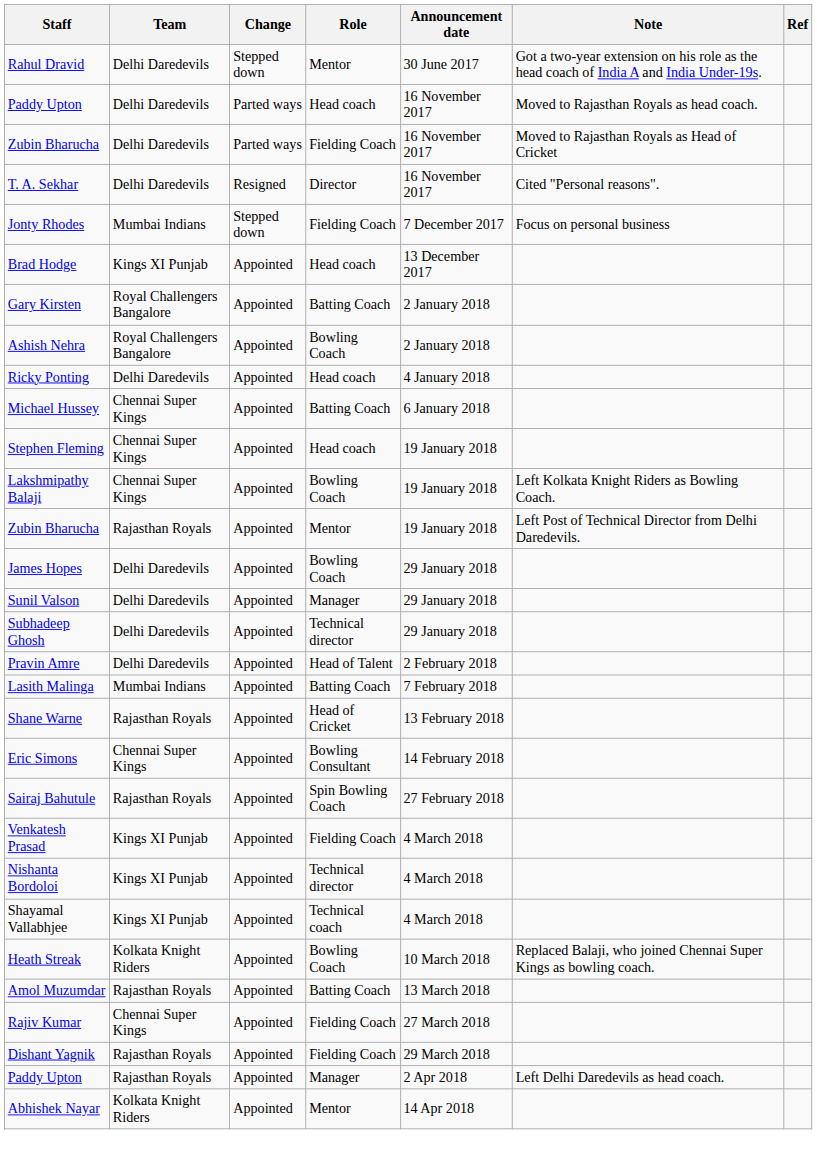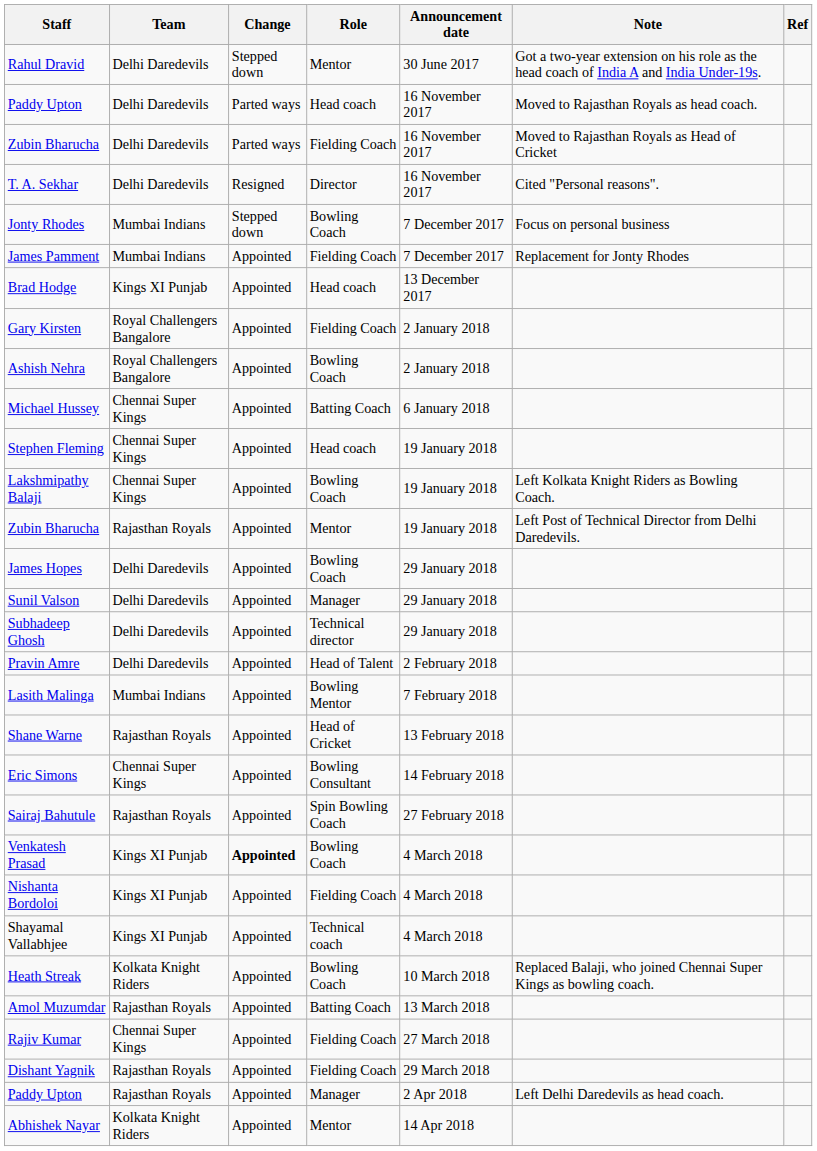Jonty Rhodes | Role: Fielding Coach -> Bowling Coach
+ row: James Pamment | Mumbai Indians | Appointed | Fielding Coach | 7 December 2017 | Replacement for Jonty Rhodes
Gary Kirsten | Role: Batting Coach -> Fielding Coach
- row: Ricky Ponting | Delhi Daredevils | Appointed | Head coach | 4 January 2018
Lasith Malinga | Role: Batting Coach -> Bowling Mentor
Venkatesh Prasad | Change: normal -> bold
Venkatesh Prasad | Role: Fielding Coach -> Bowling Coach
Nishanta Bordoloi | Role: Technical director -> Fielding Coach
